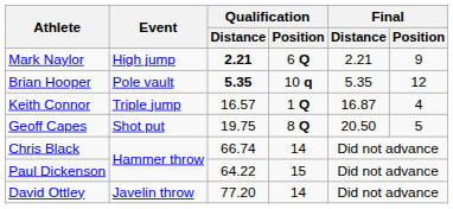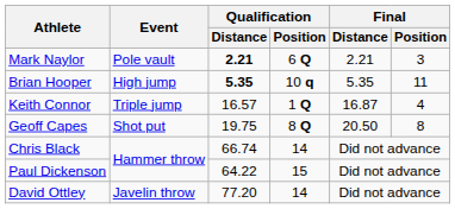Mark Naylor | Event: High jump -> Pole vault
Mark Naylor | Final / Position: 9 -> 3
Brian Hooper | Event: Pole vault -> High jump
Brian Hooper | Final / Position: 12 -> 11
Geoff Capes | Final / Position: 5 -> 8
